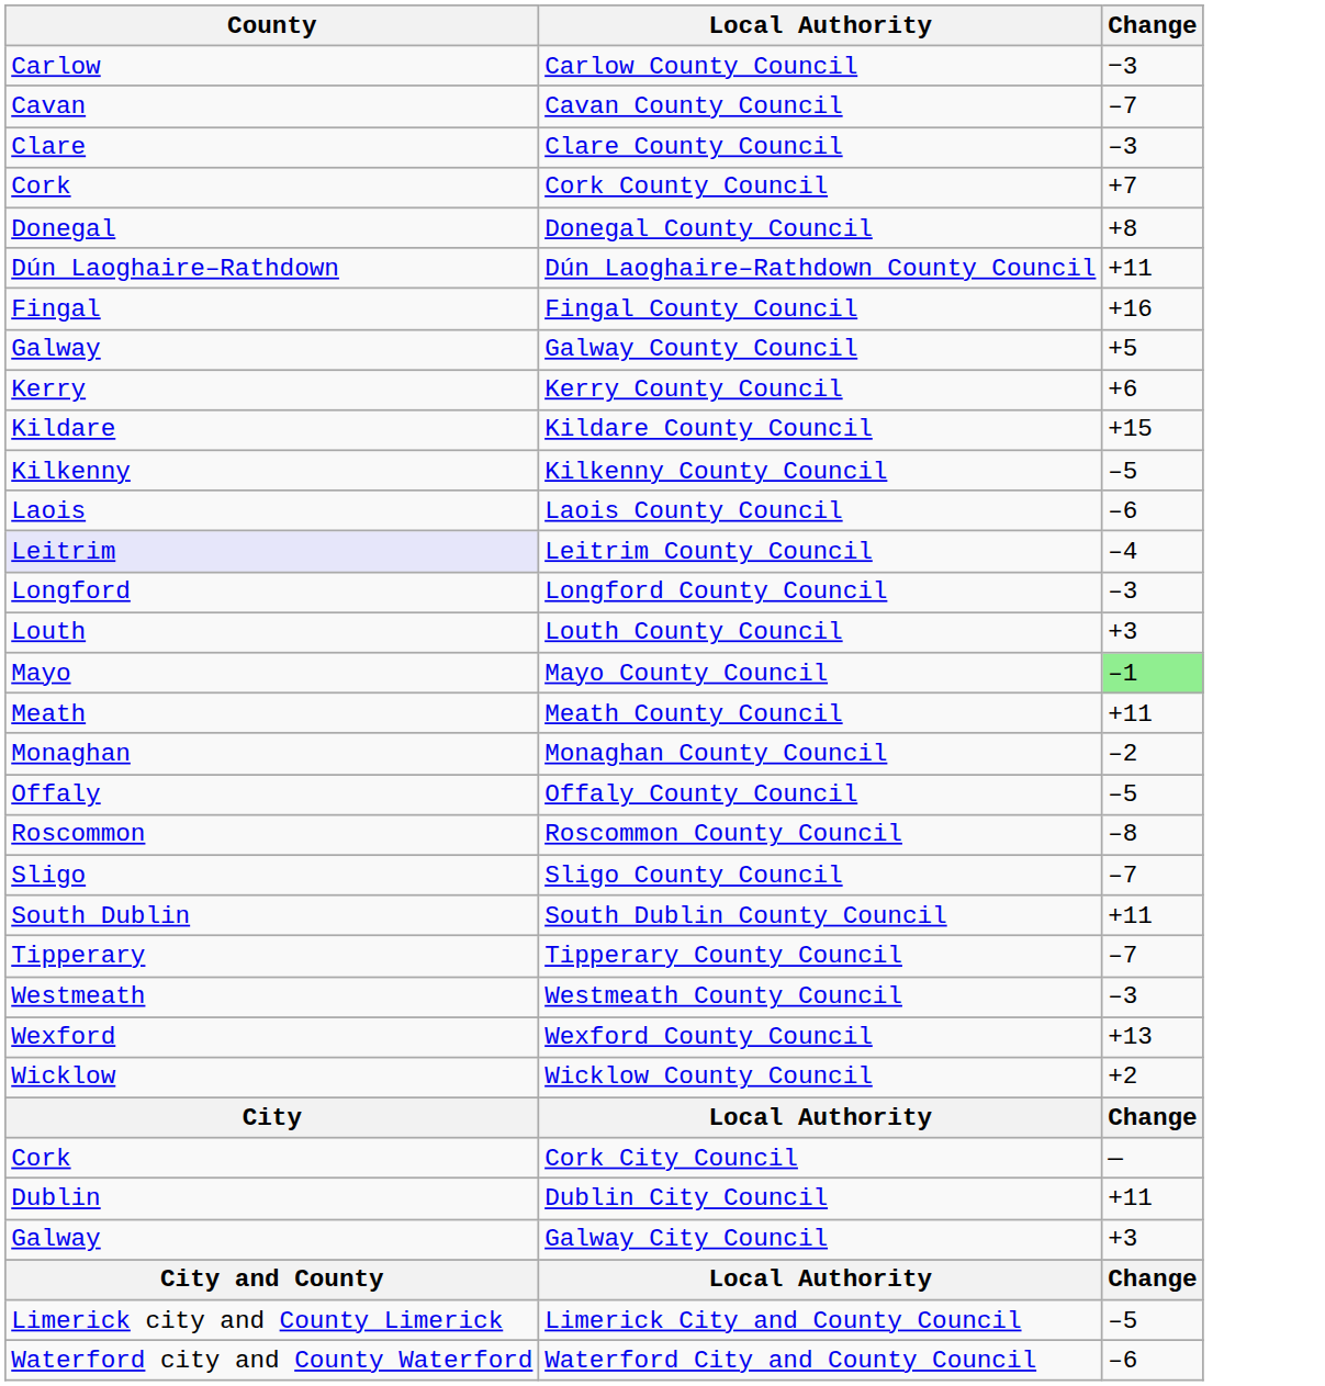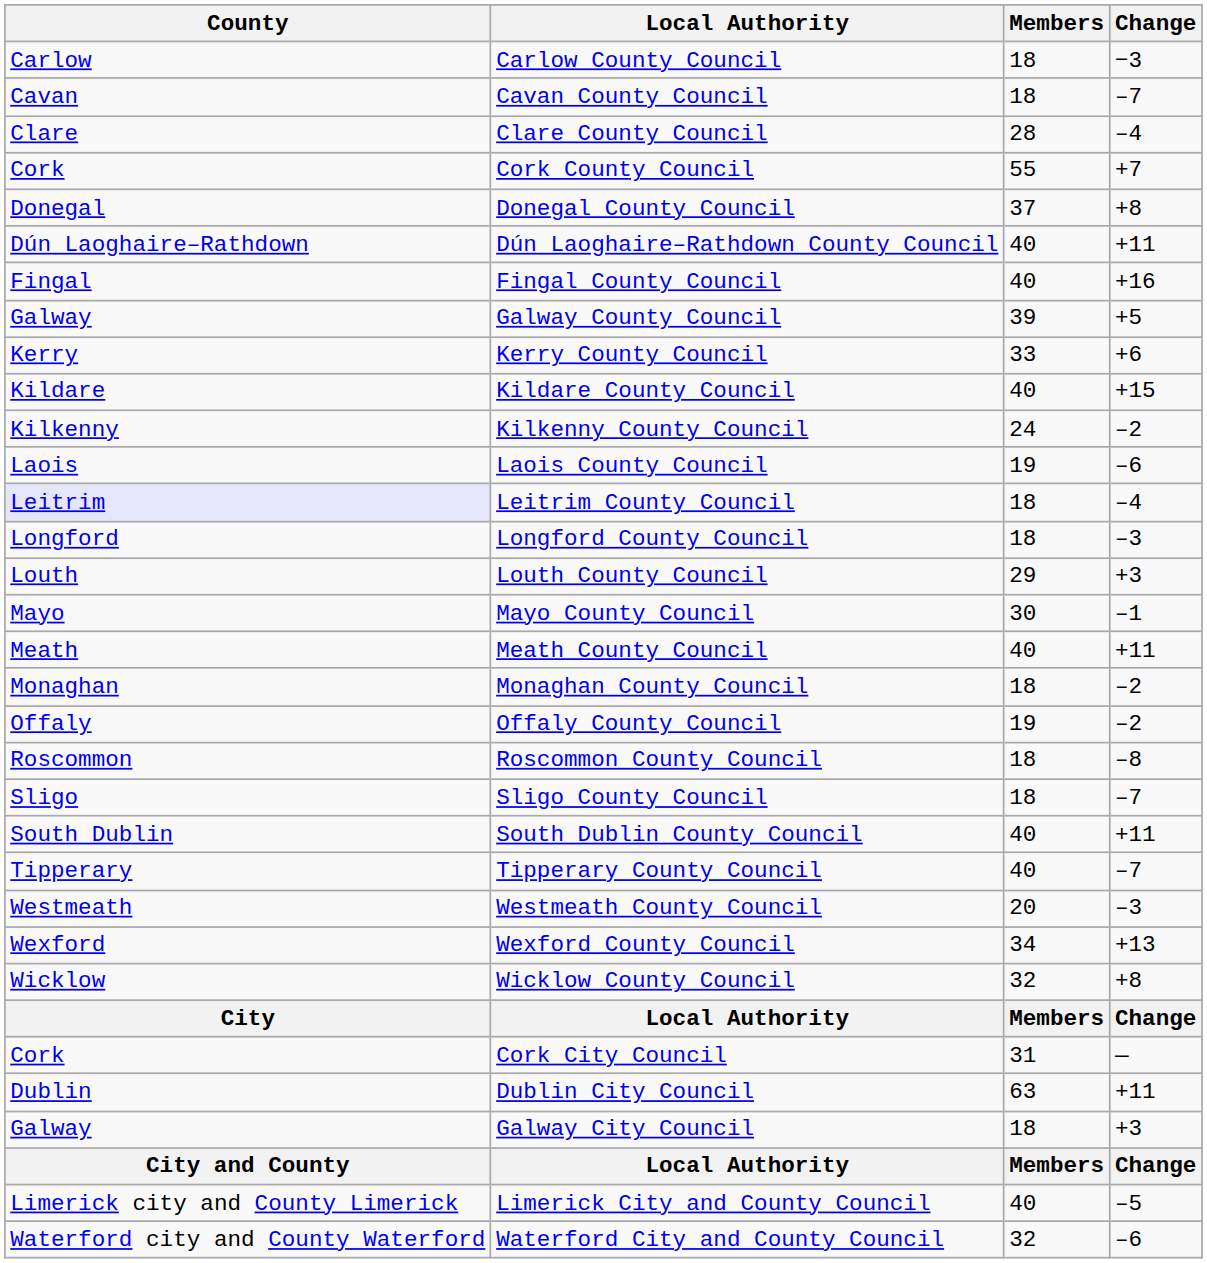+ column: Members | 18 | 18 | 28 | 55 | 37 | 40 | 40 | 39 | 33 | 40 | 24 | 19 | 18 | 18 | 29 | 30 | 40 | 18 | 19 | 18 | 18 | 40 | 40 | 20 | 34 | 32 | Members | 31 | 63 | 18 | Members | 40 | 32
Clare County Council | Change: –3 -> –4
Kilkenny County Council | Change: –5 -> –2
Mayo County Council | Change: lightgreen background -> no background
Offaly County Council | Change: –5 -> –2
Wicklow County Council | Change: +2 -> +8
